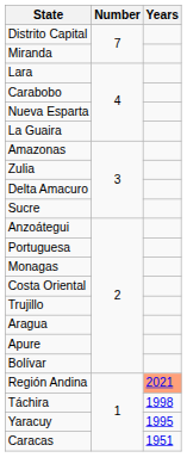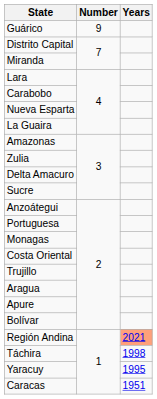+ row: Guárico | 9
